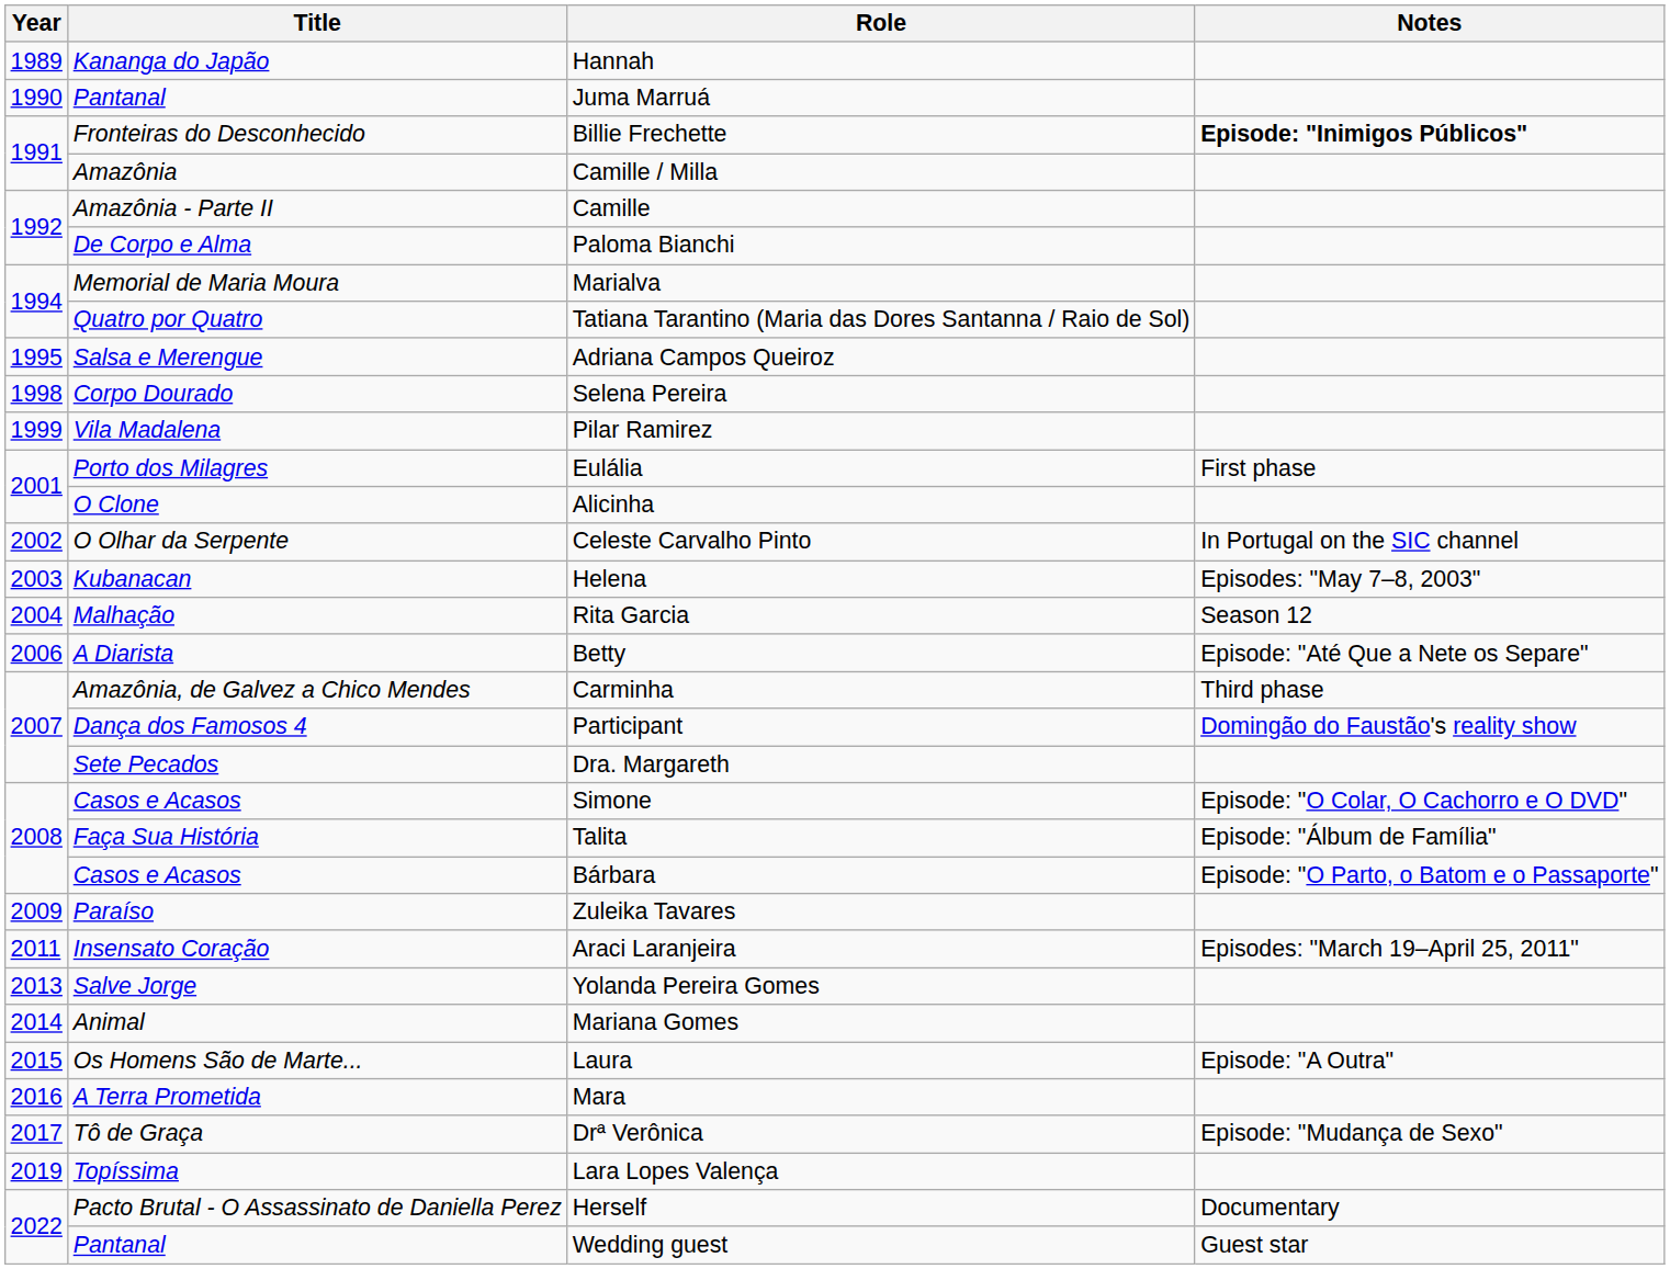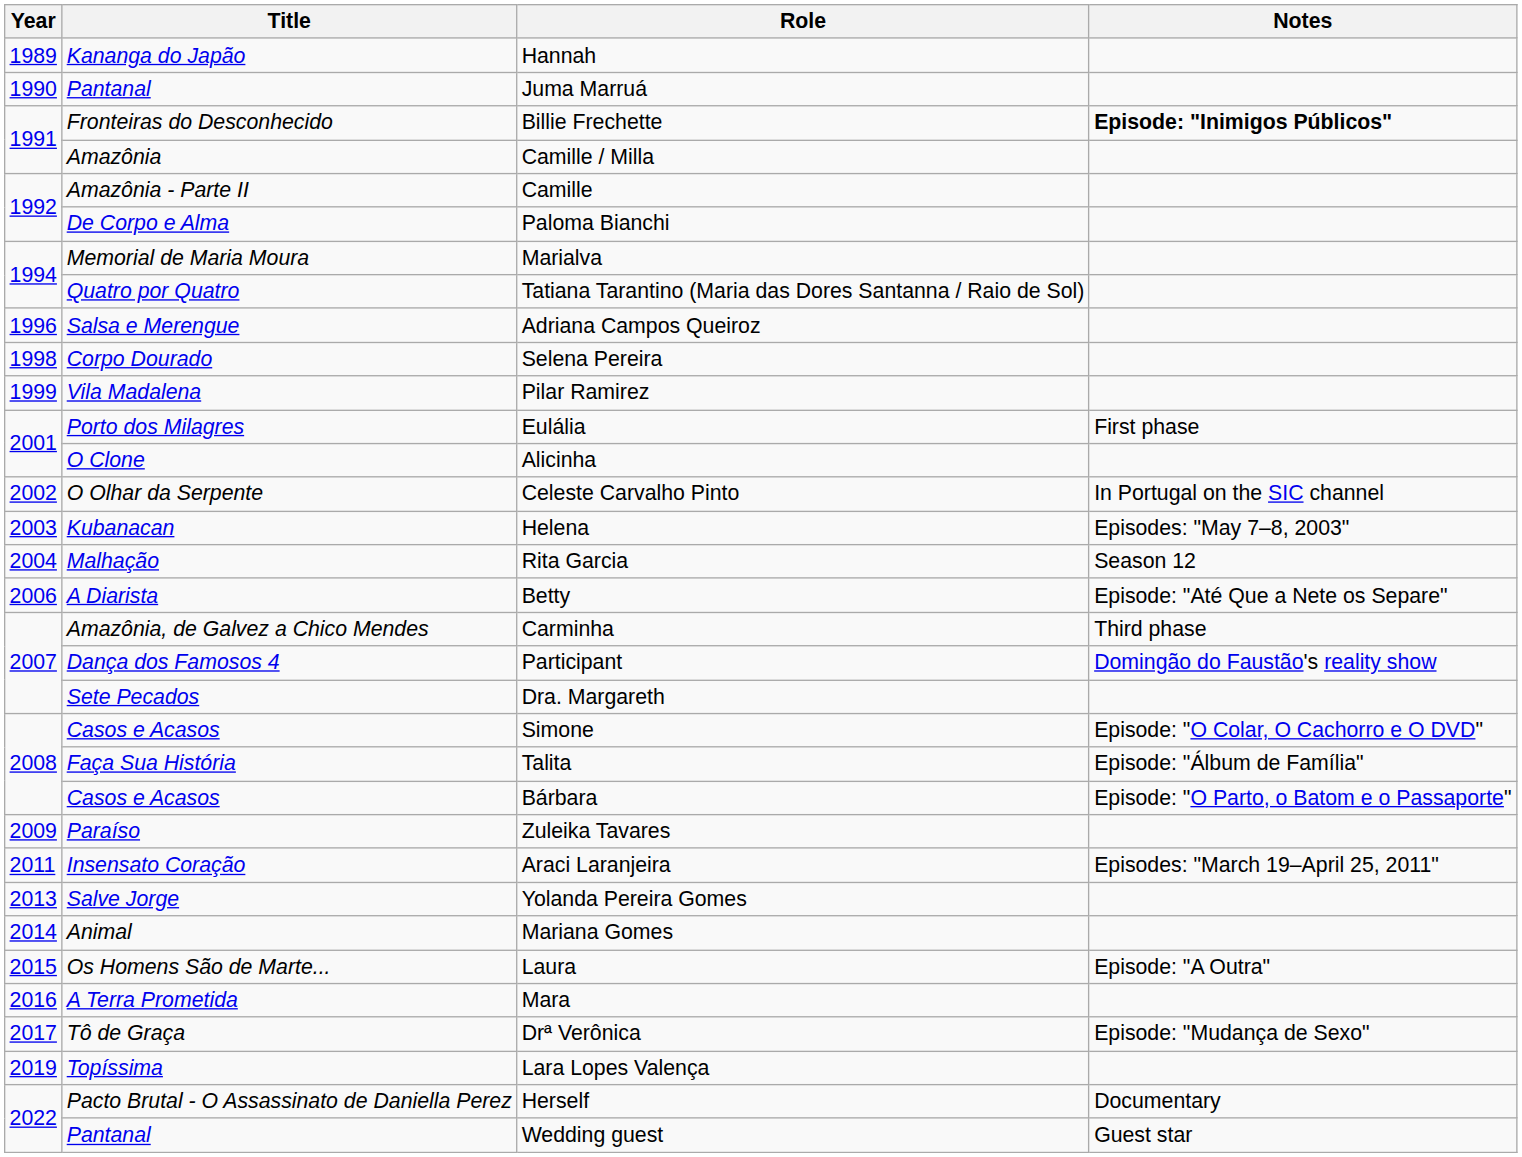Adriana Campos Queiroz | Year: 1995 -> 1996
